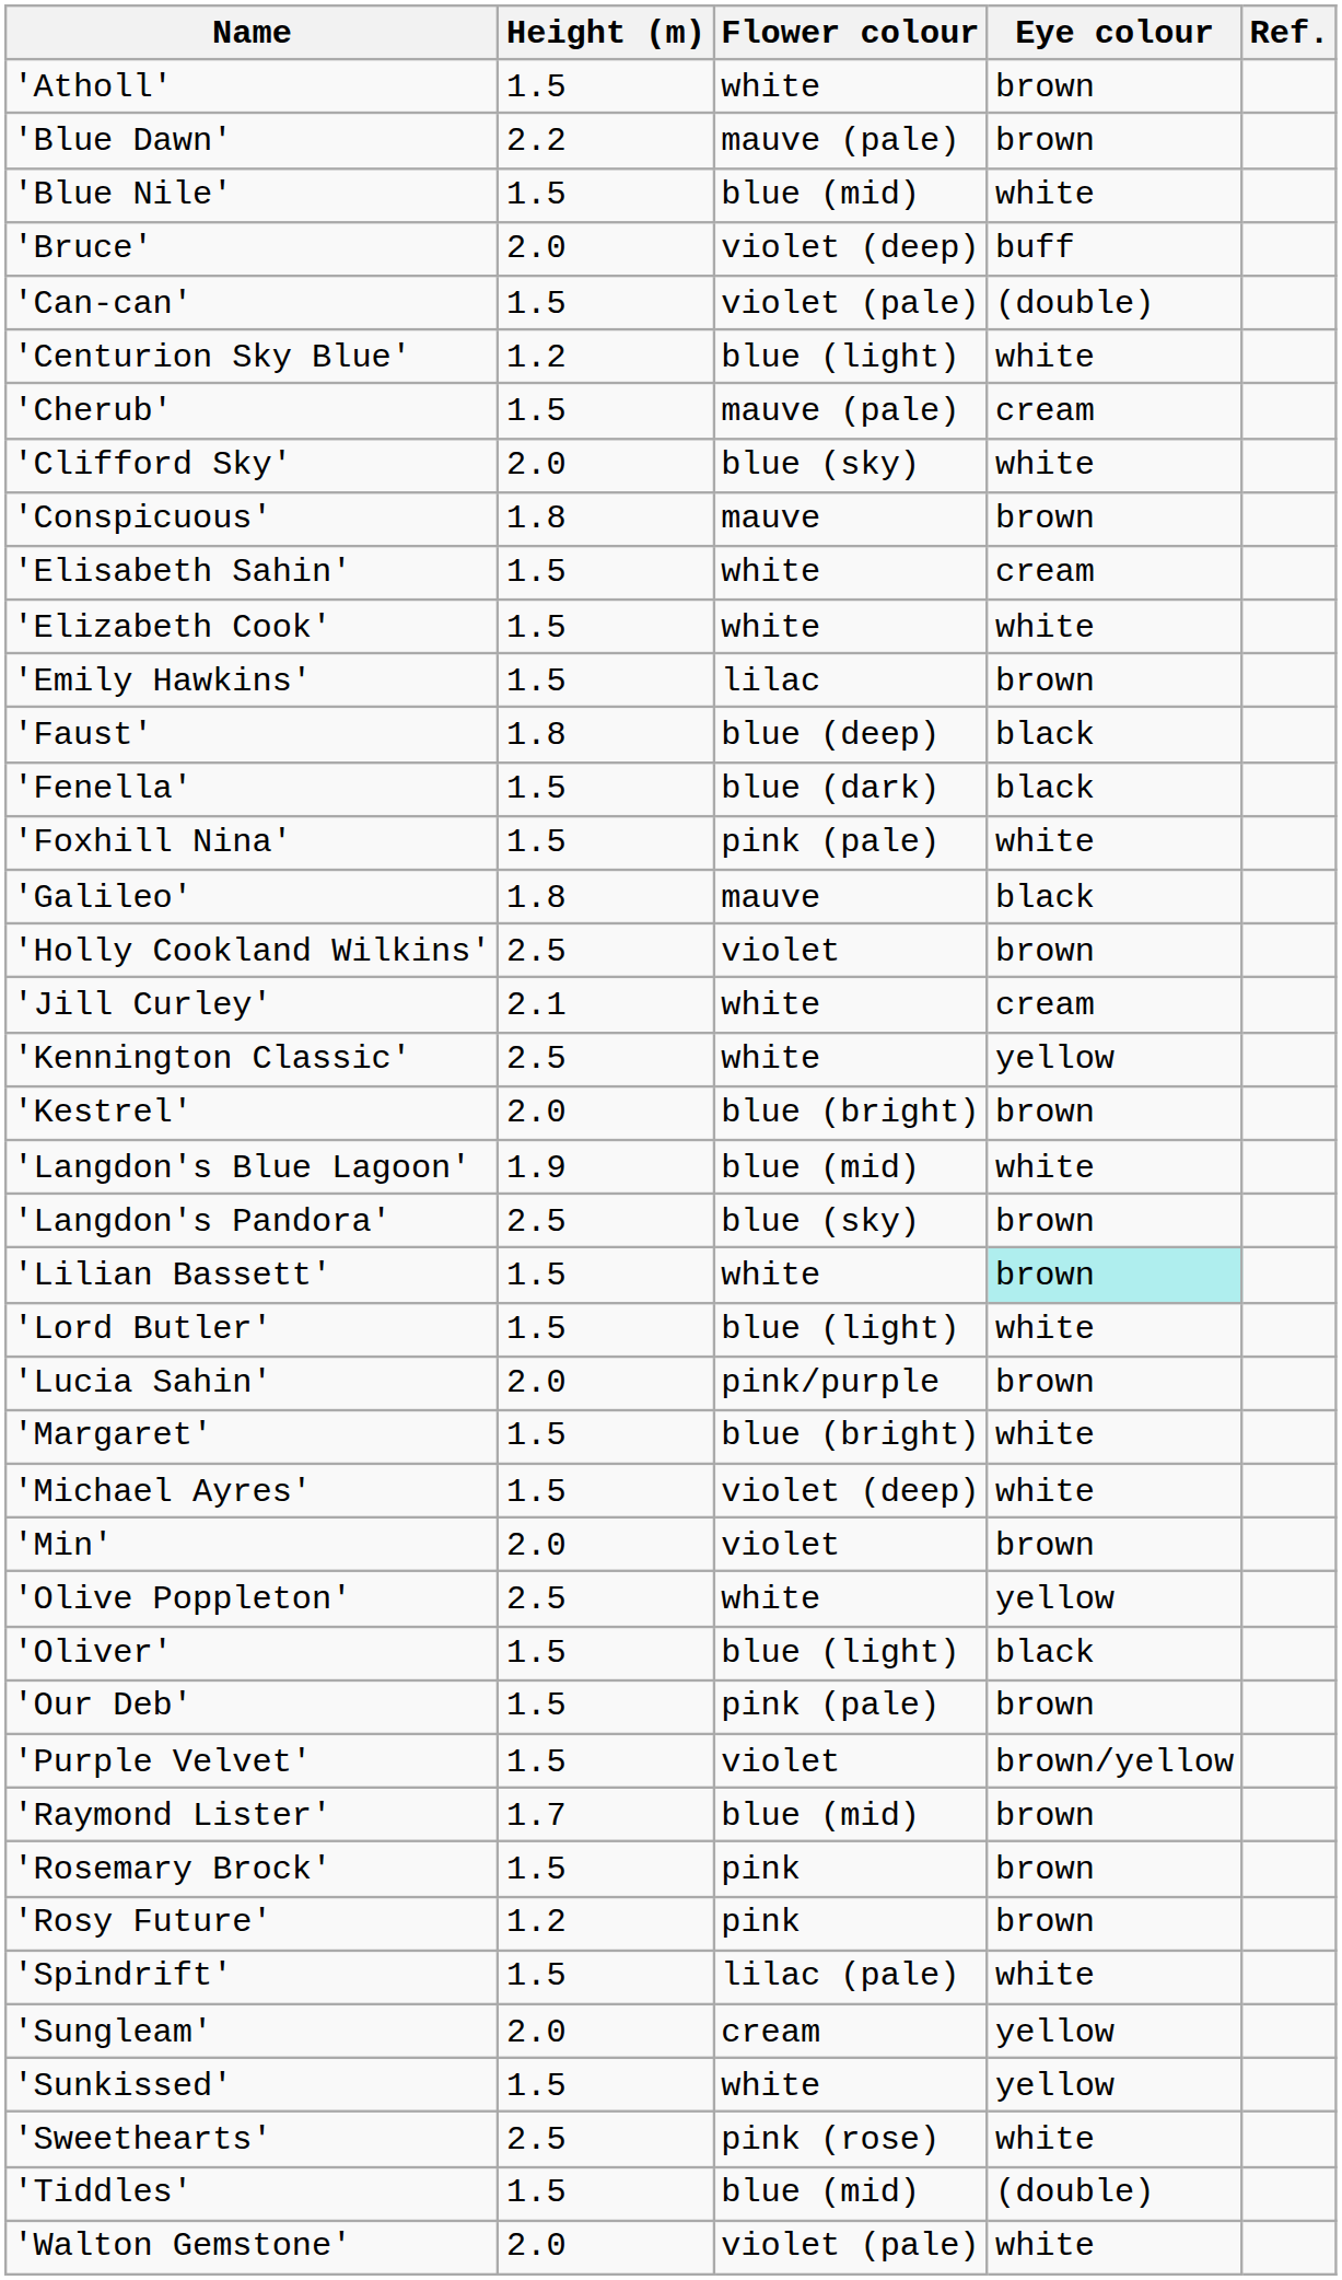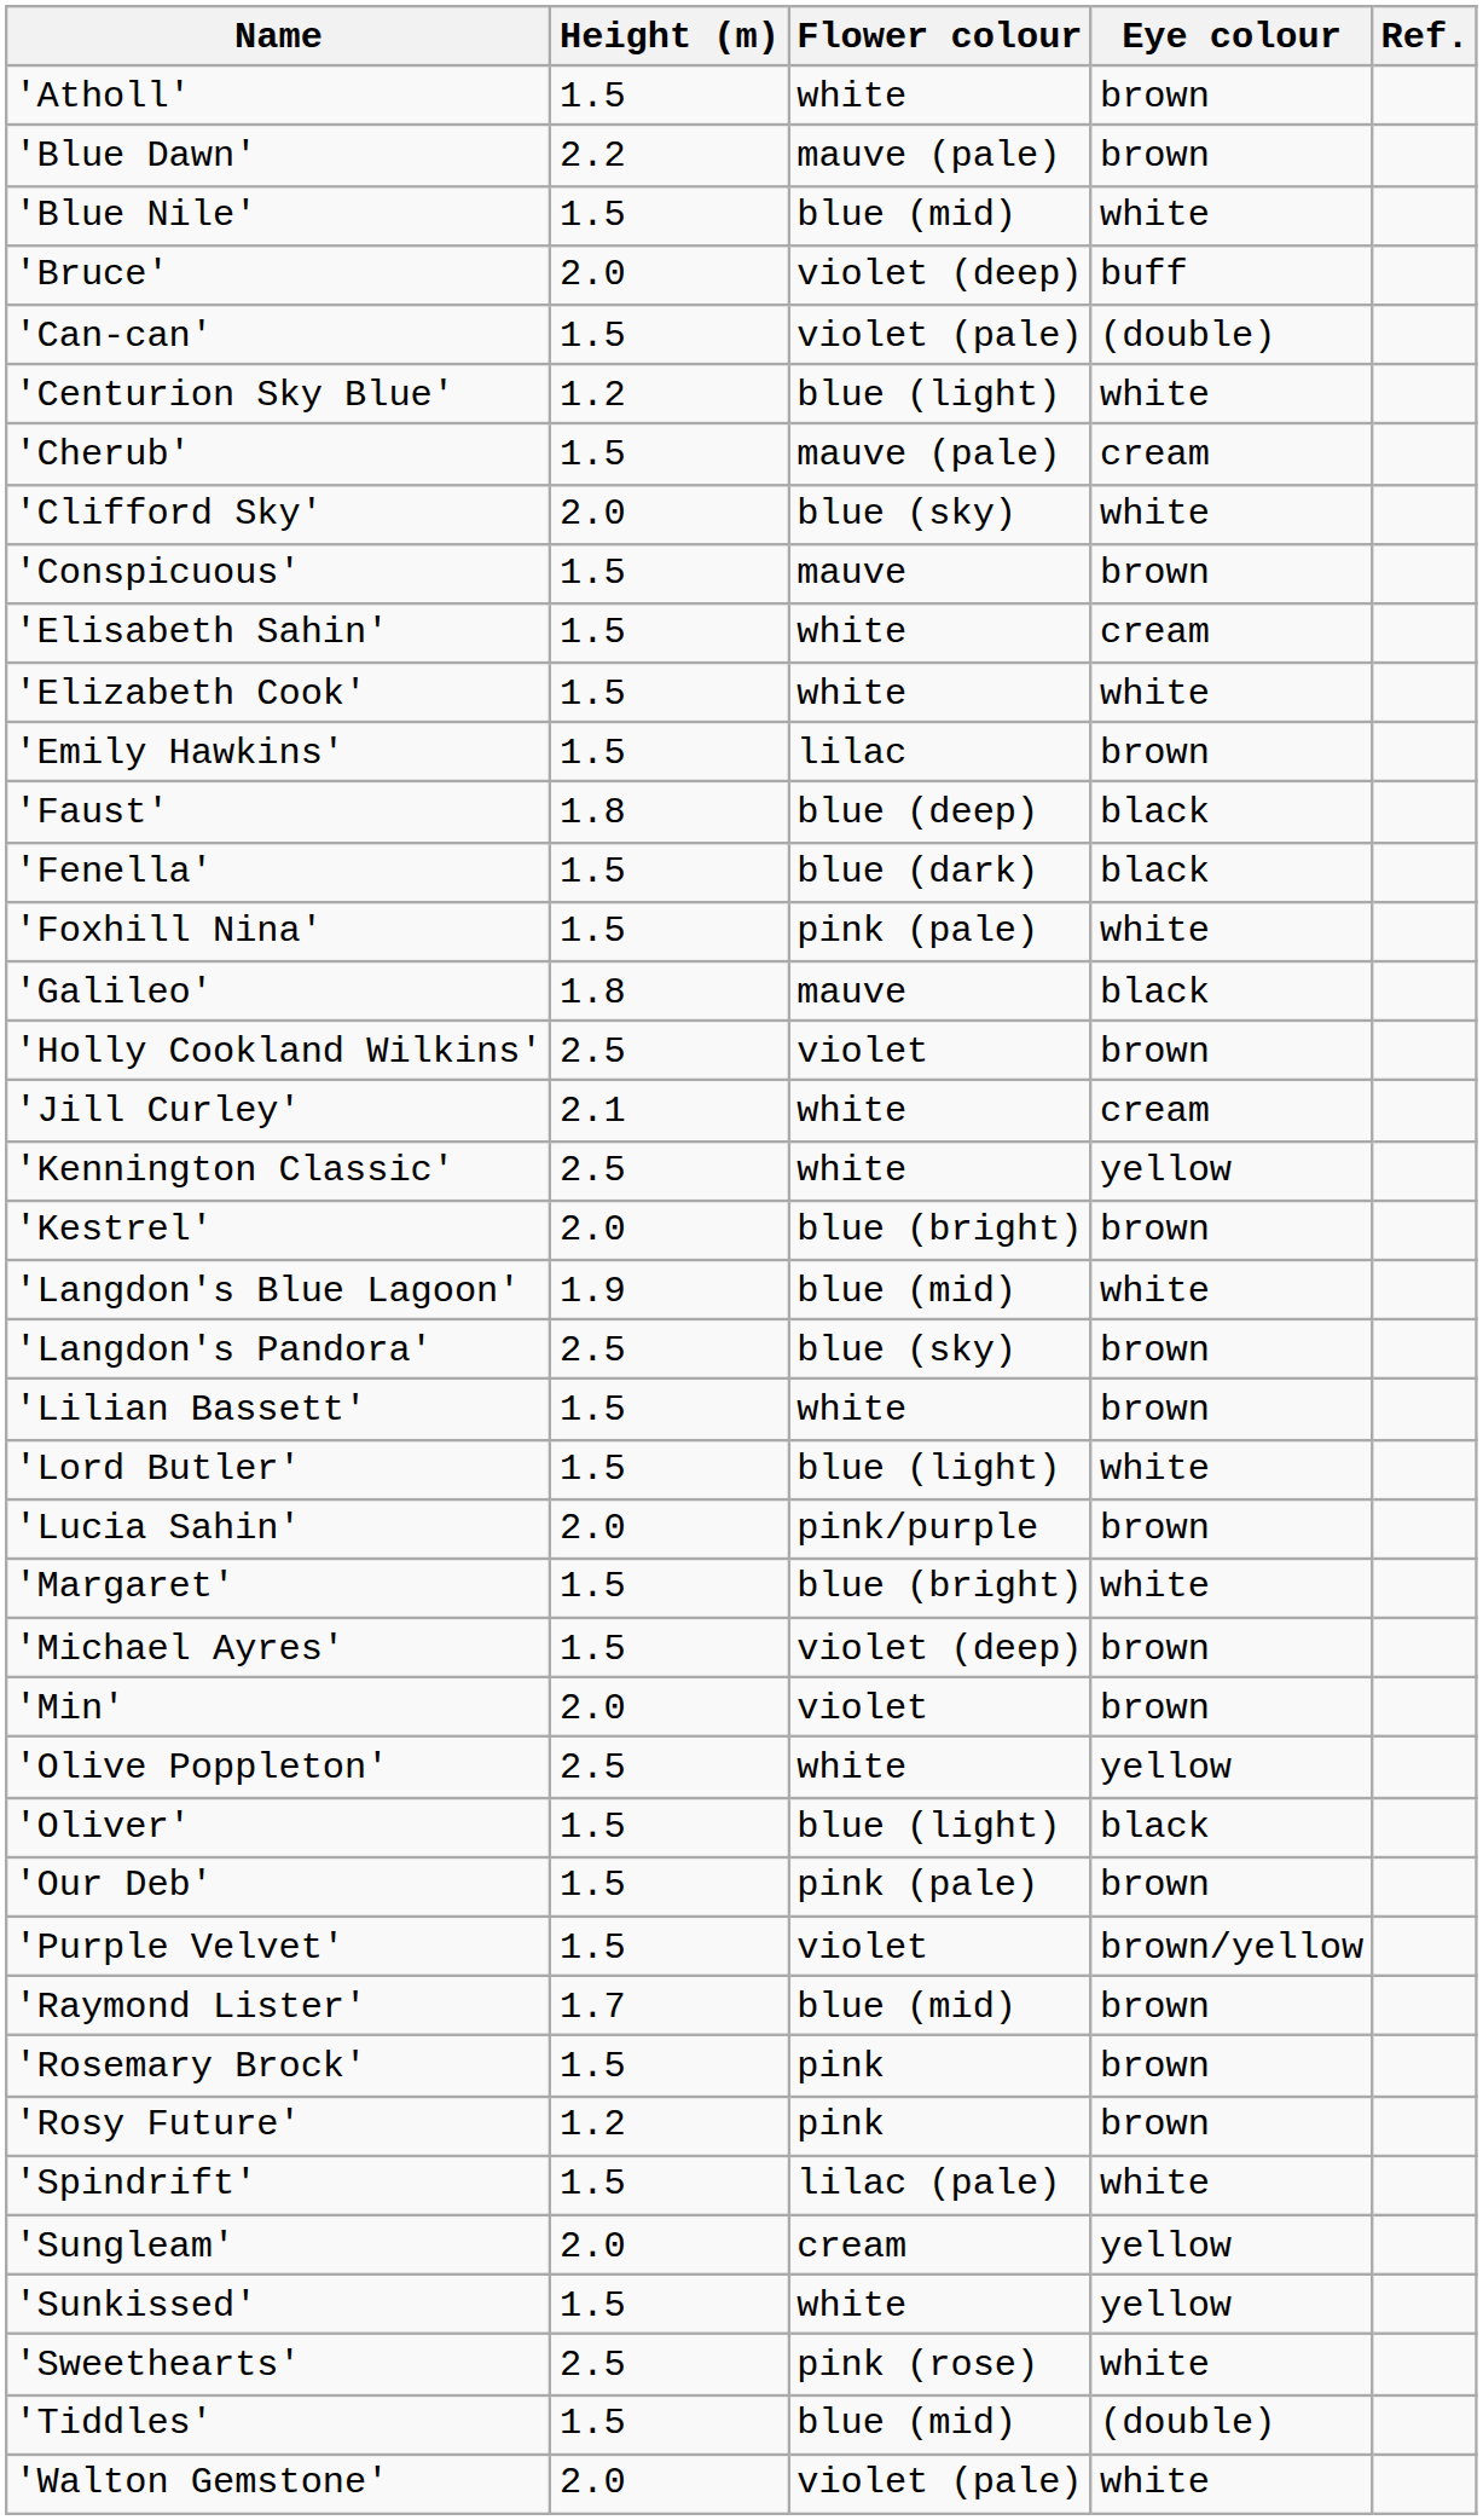'Conspicuous' | Height (m): 1.8 -> 1.5
'Lilian Bassett' | Eye colour: paleturquoise background -> no background
'Michael Ayres' | Eye colour: white -> brown
